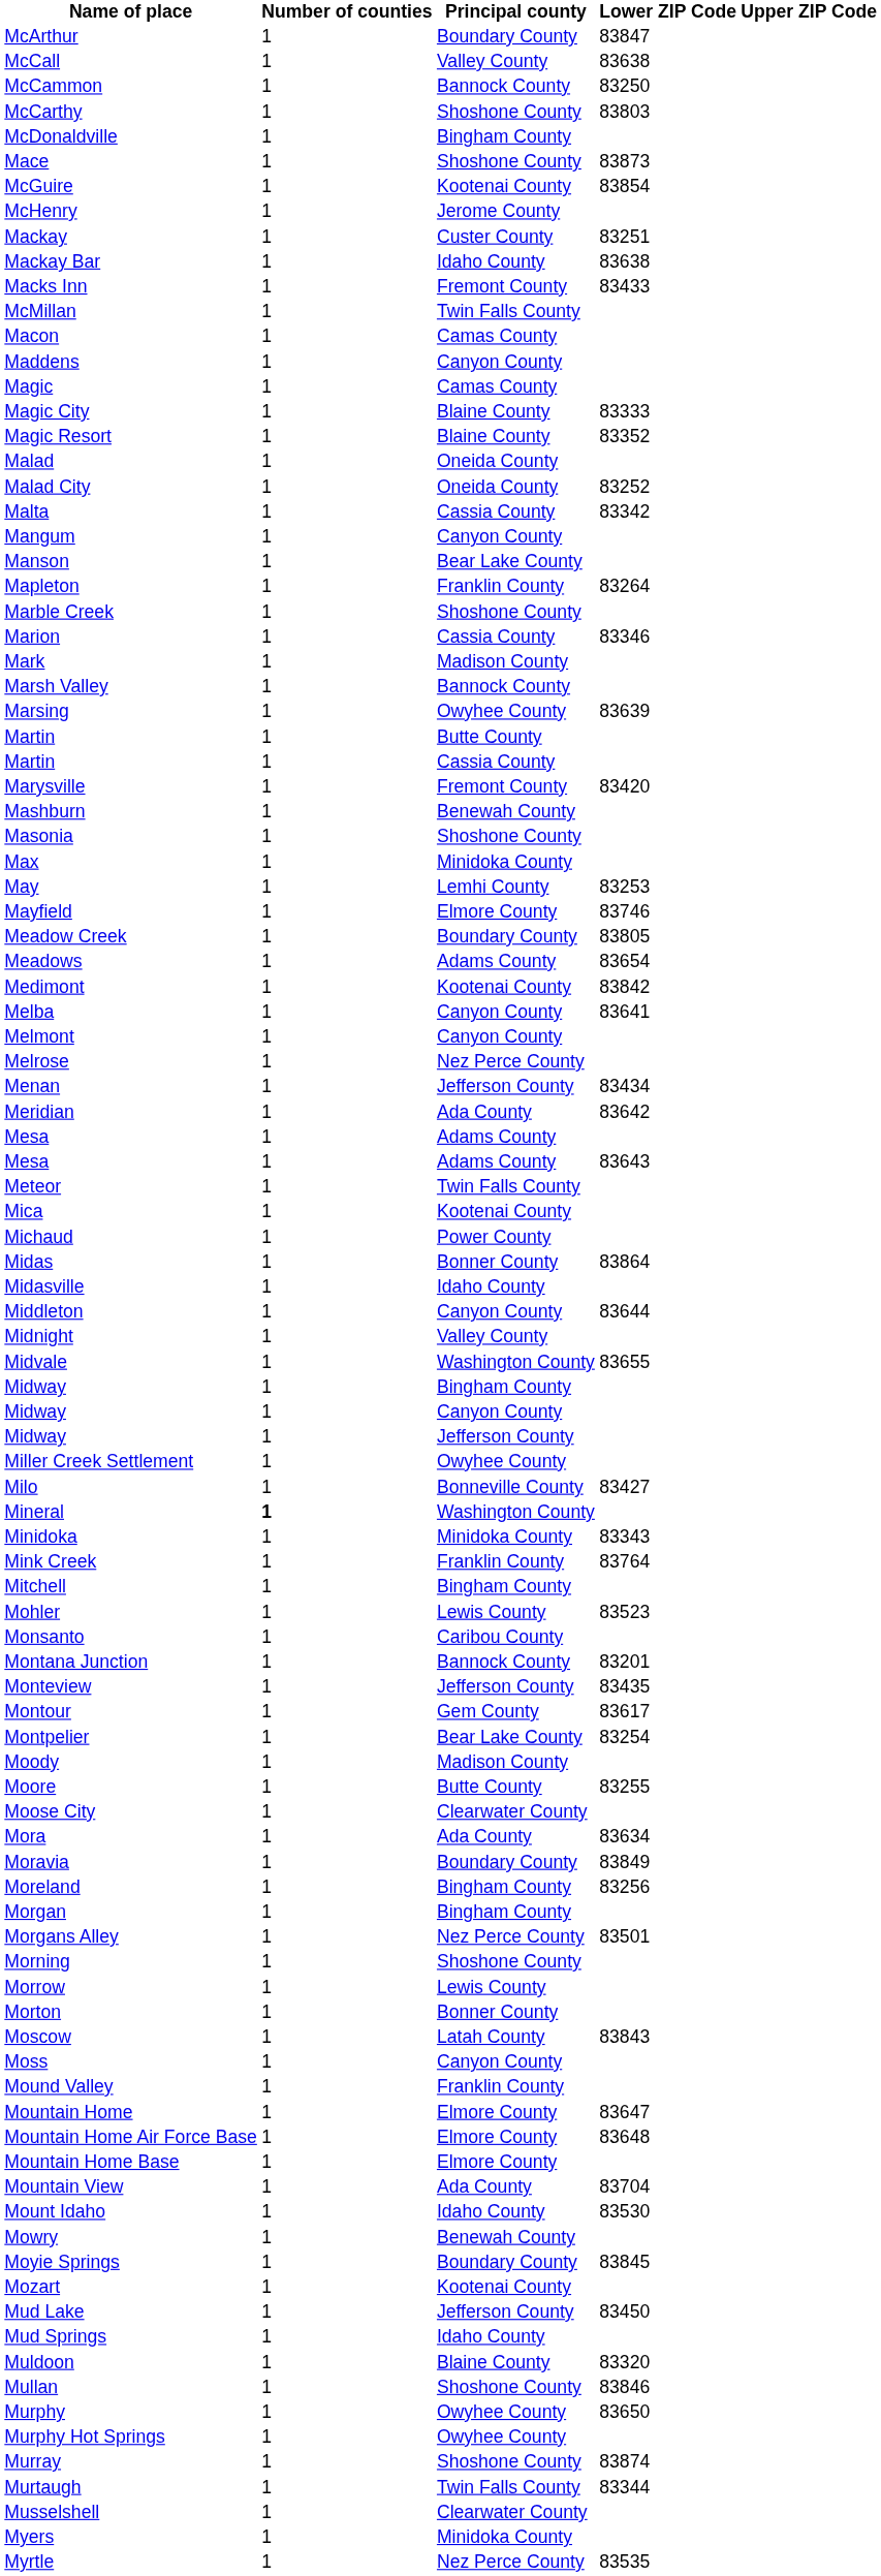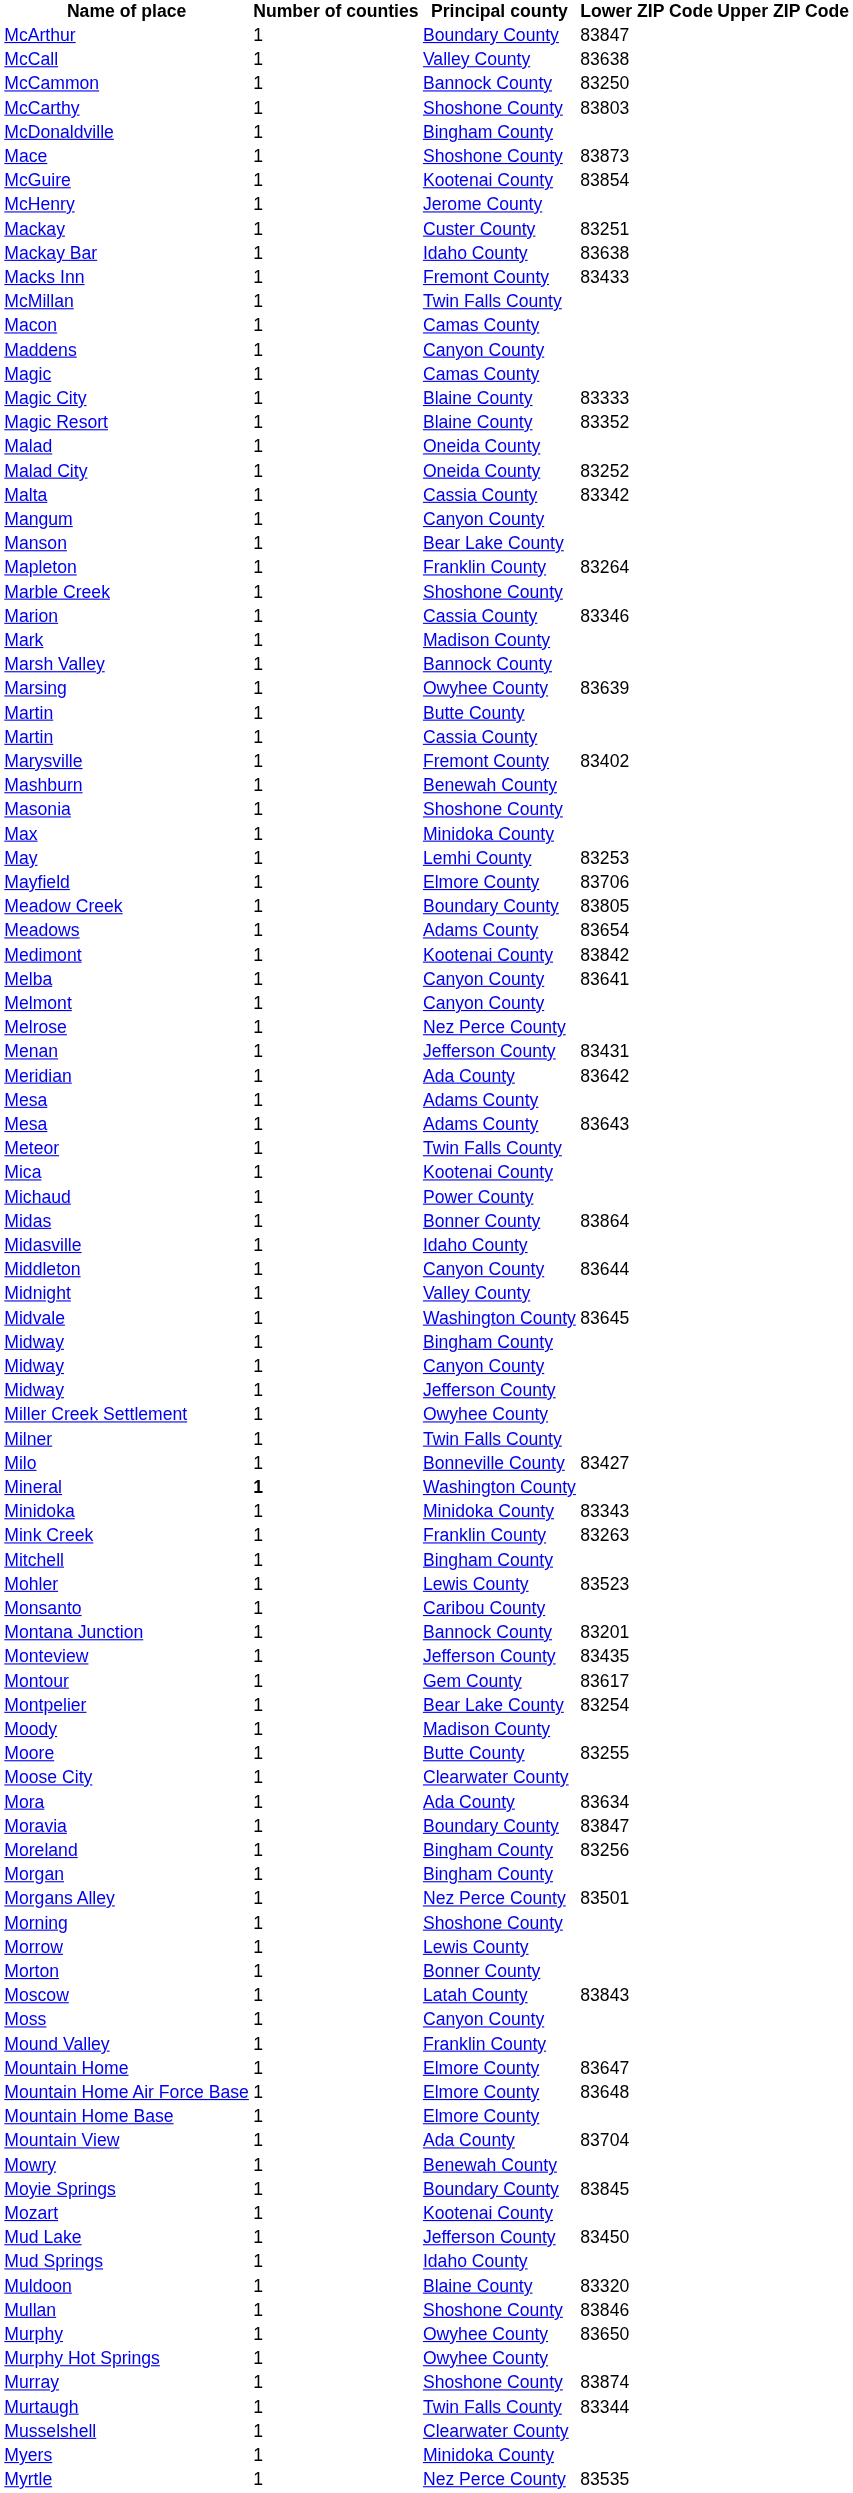Marysville | Lower ZIP Code: 83420 -> 83402
Mayfield | Lower ZIP Code: 83746 -> 83706
Menan | Lower ZIP Code: 83434 -> 83431
Midvale | Lower ZIP Code: 83655 -> 83645
+ row: Milner | 1 | Twin Falls County
Mink Creek | Lower ZIP Code: 83764 -> 83263
Moravia | Lower ZIP Code: 83849 -> 83847
- row: Mount Idaho | 1 | Idaho County | 83530
